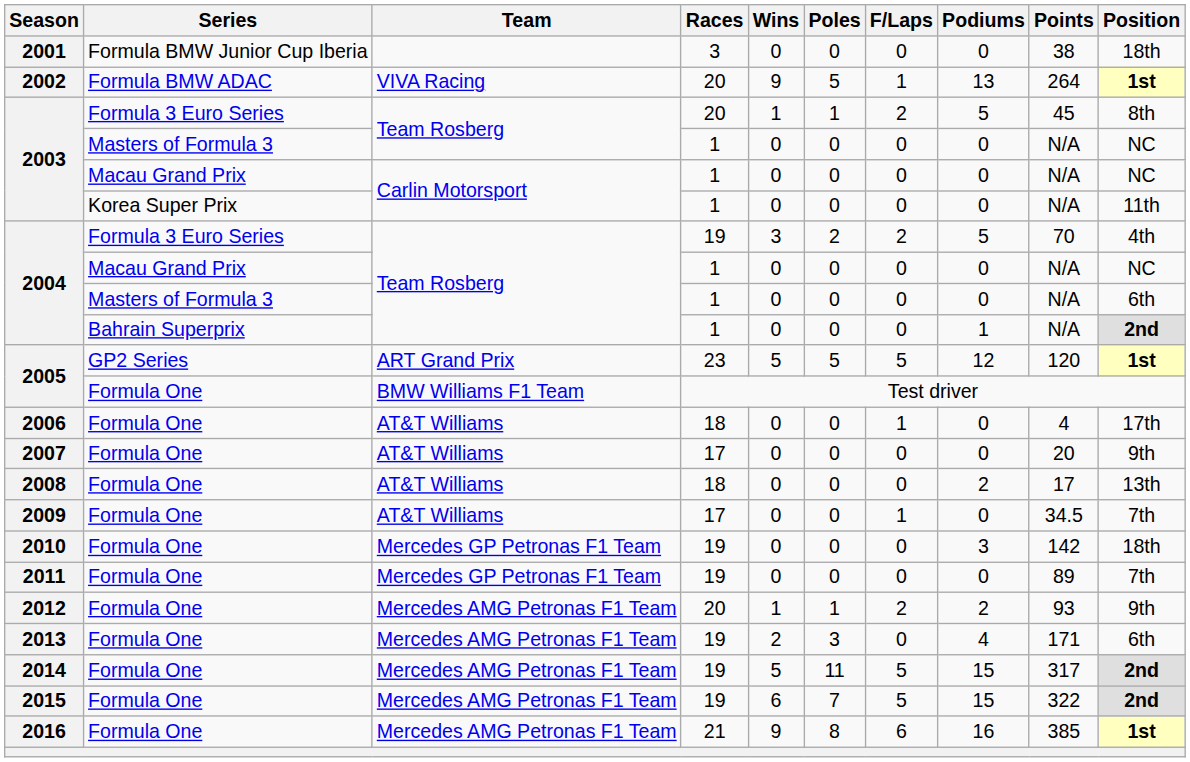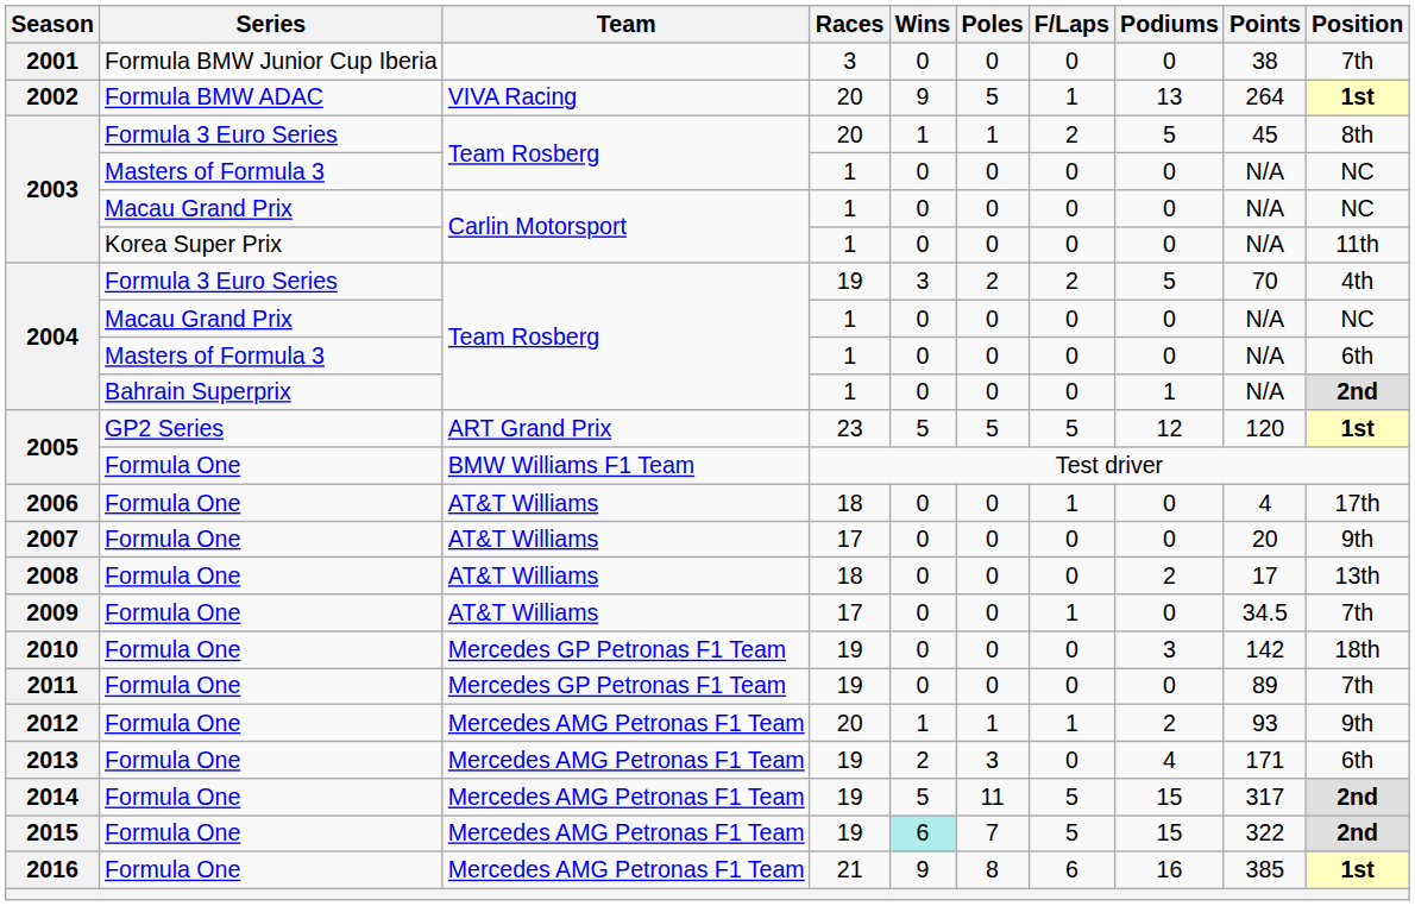2001 | Position: 18th -> 7th
2012 | F/Laps: 2 -> 1
2015 | Wins: no background -> paleturquoise background
